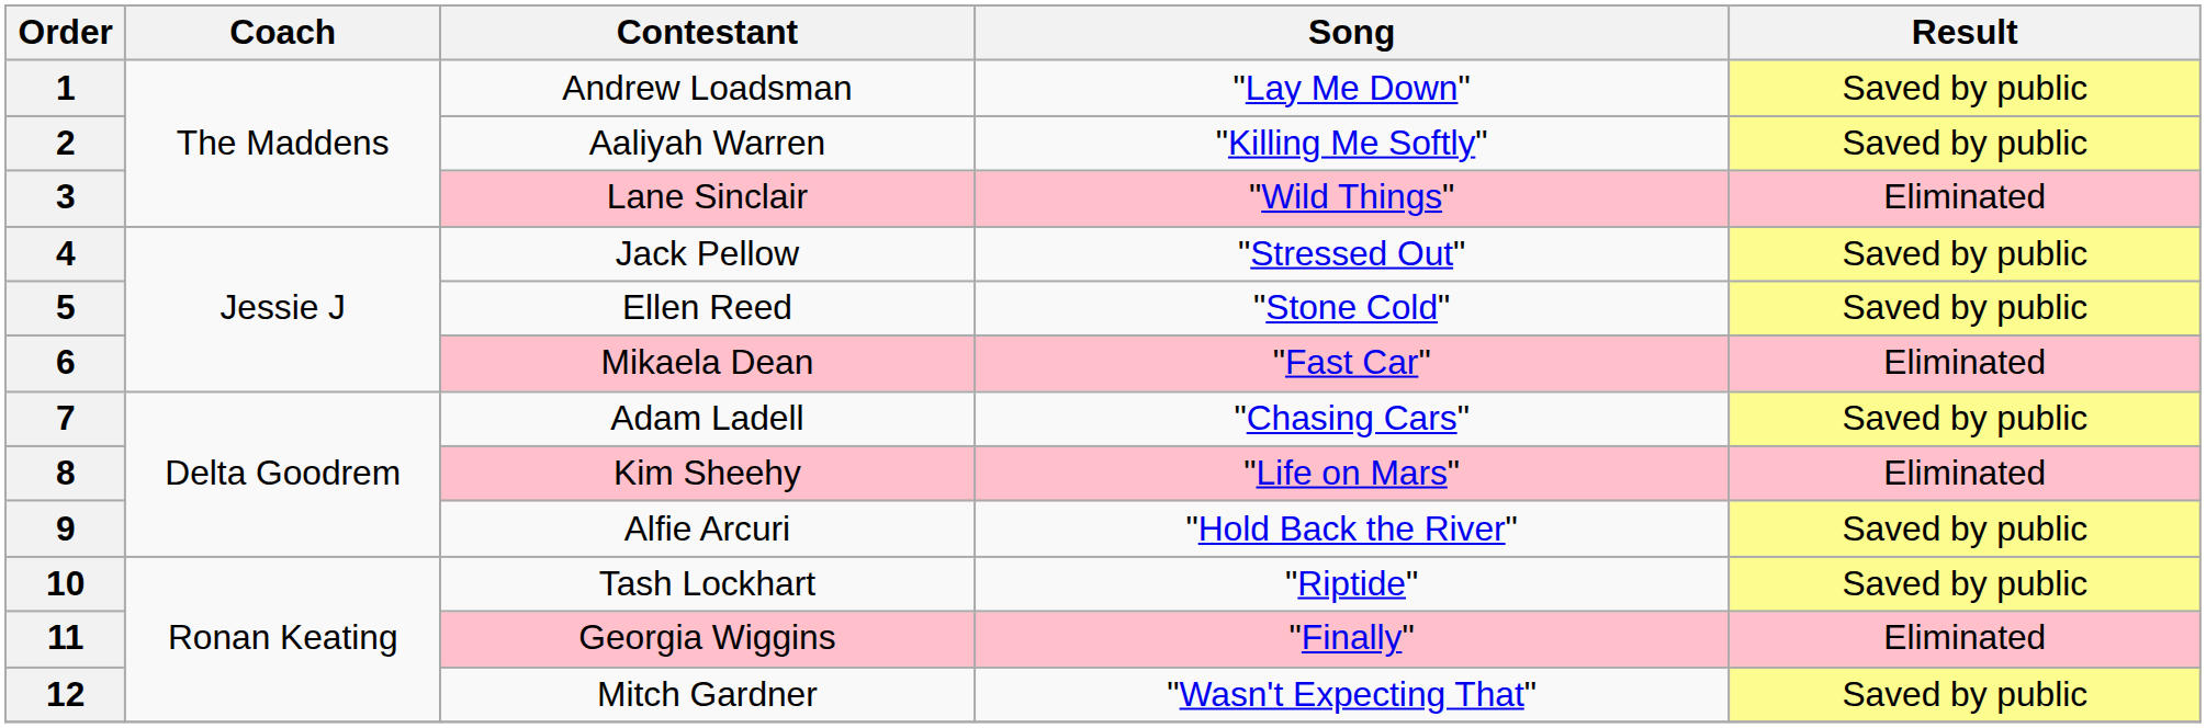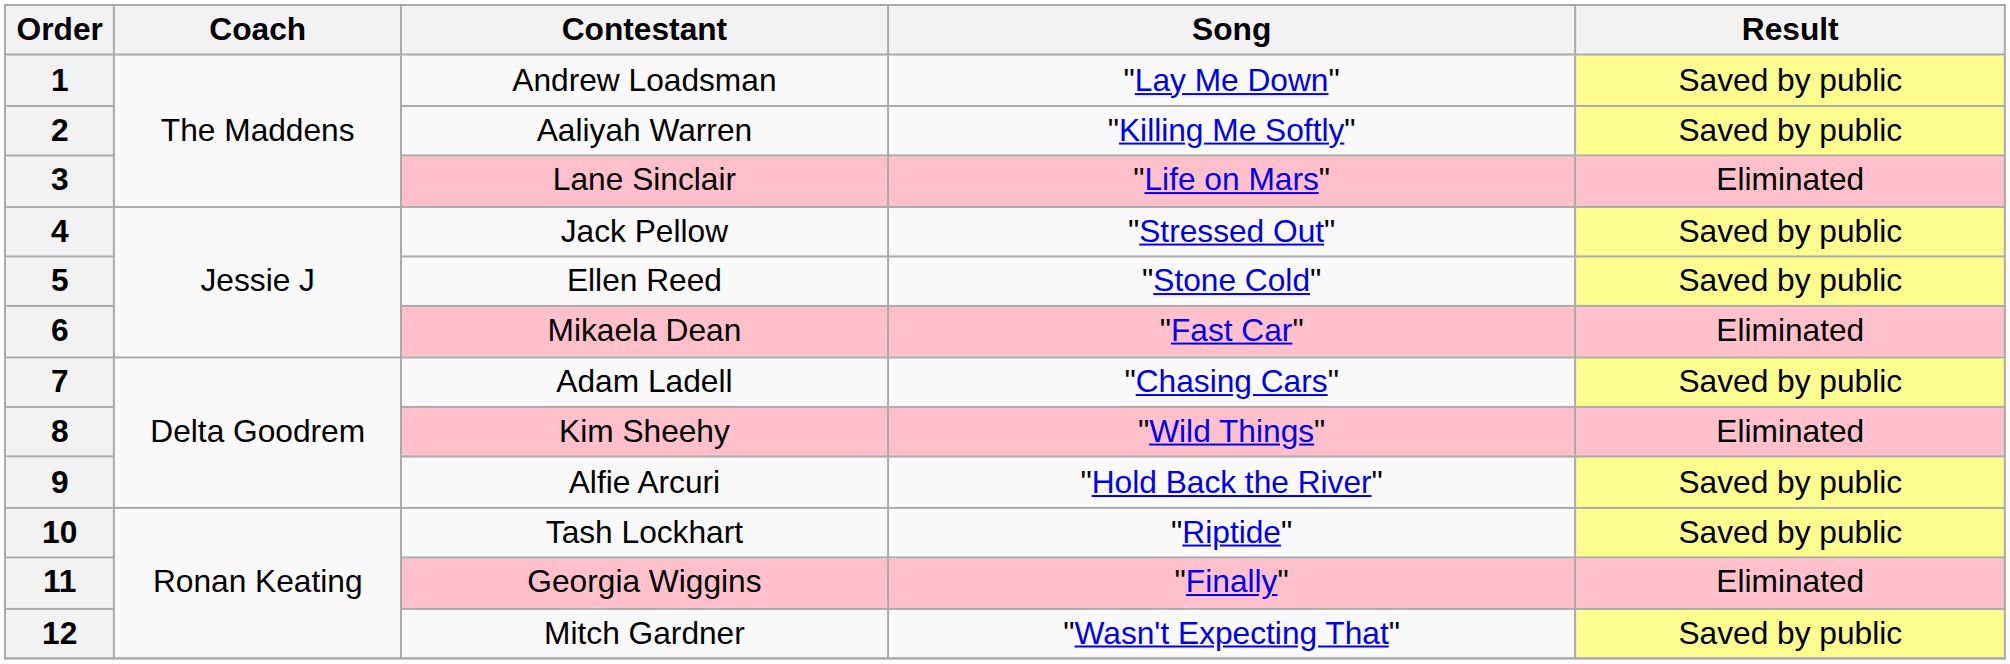3 | Song: "Wild Things" -> "Life on Mars"
8 | Song: "Life on Mars" -> "Wild Things"
